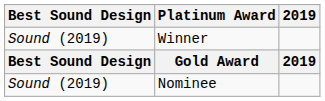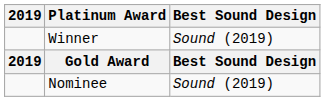columns swapped: 2019 <-> Best Sound Design
